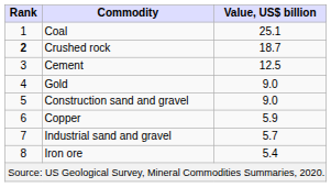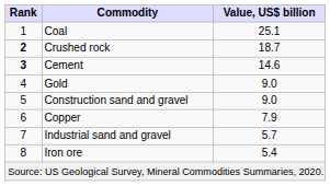Cement | Rank: normal -> bold
Cement | Value, US$ billion: 12.5 -> 14.6
Copper | Value, US$ billion: 5.9 -> 7.9
